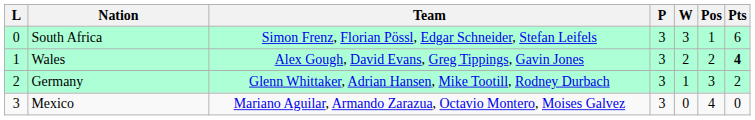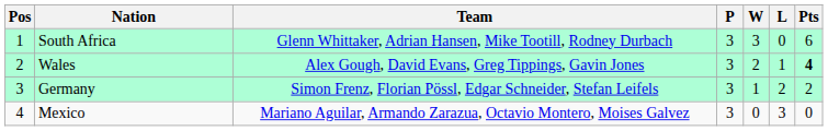columns swapped: Pos <-> L
South Africa | Team: Simon Frenz, Florian Pössl, Edgar Schneider, Stefan Leifels -> Glenn Whittaker, Adrian Hansen, Mike Tootill, Rodney Durbach
Germany | Team: Glenn Whittaker, Adrian Hansen, Mike Tootill, Rodney Durbach -> Simon Frenz, Florian Pössl, Edgar Schneider, Stefan Leifels
